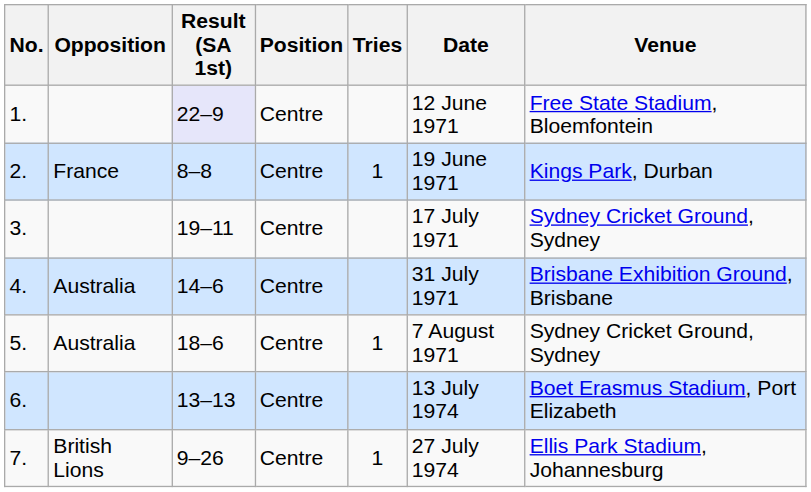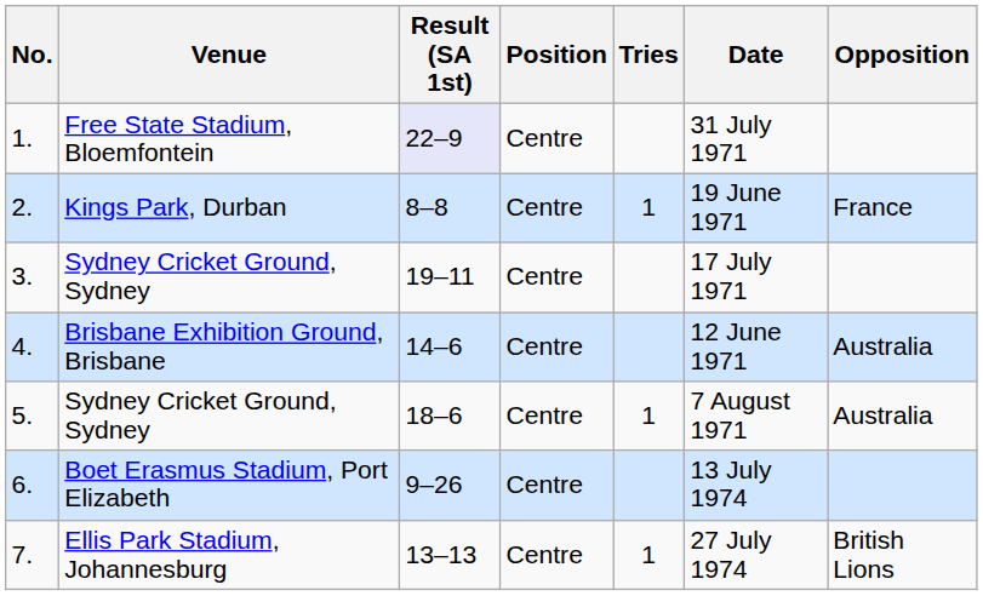columns swapped: Opposition <-> Venue
1. | Date: 12 June 1971 -> 31 July 1971
4. | Date: 31 July 1971 -> 12 June 1971
6. | Result (SA 1st): 13–13 -> 9–26
7. | Result (SA 1st): 9–26 -> 13–13
